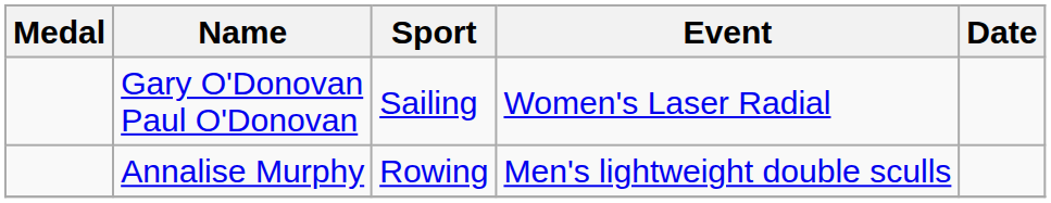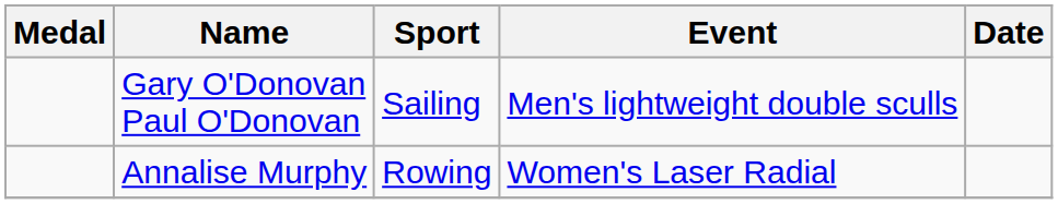Gary O'Donovan Paul O'Donovan | Event: Women's Laser Radial -> Men's lightweight double sculls
Annalise Murphy | Event: Men's lightweight double sculls -> Women's Laser Radial
